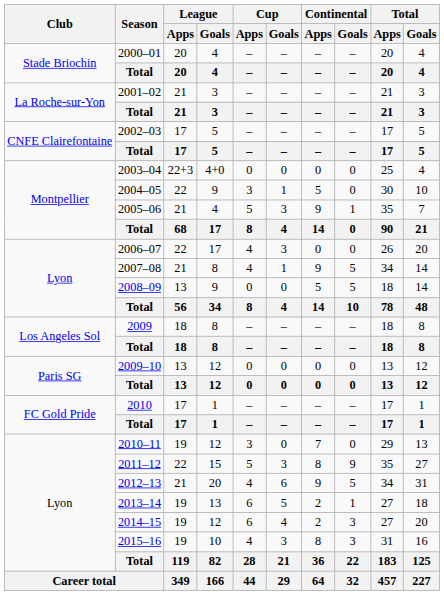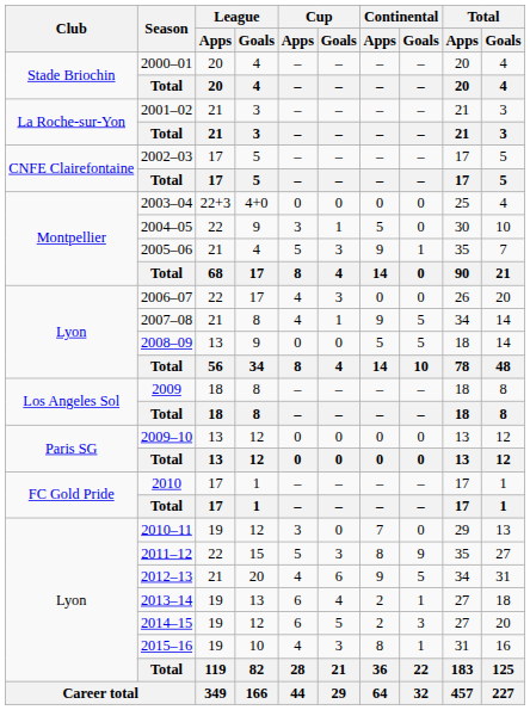2013–14 | Cup / Goals: 5 -> 4
2014–15 | Cup / Goals: 4 -> 5
2015–16 | Continental / Goals: 3 -> 1
